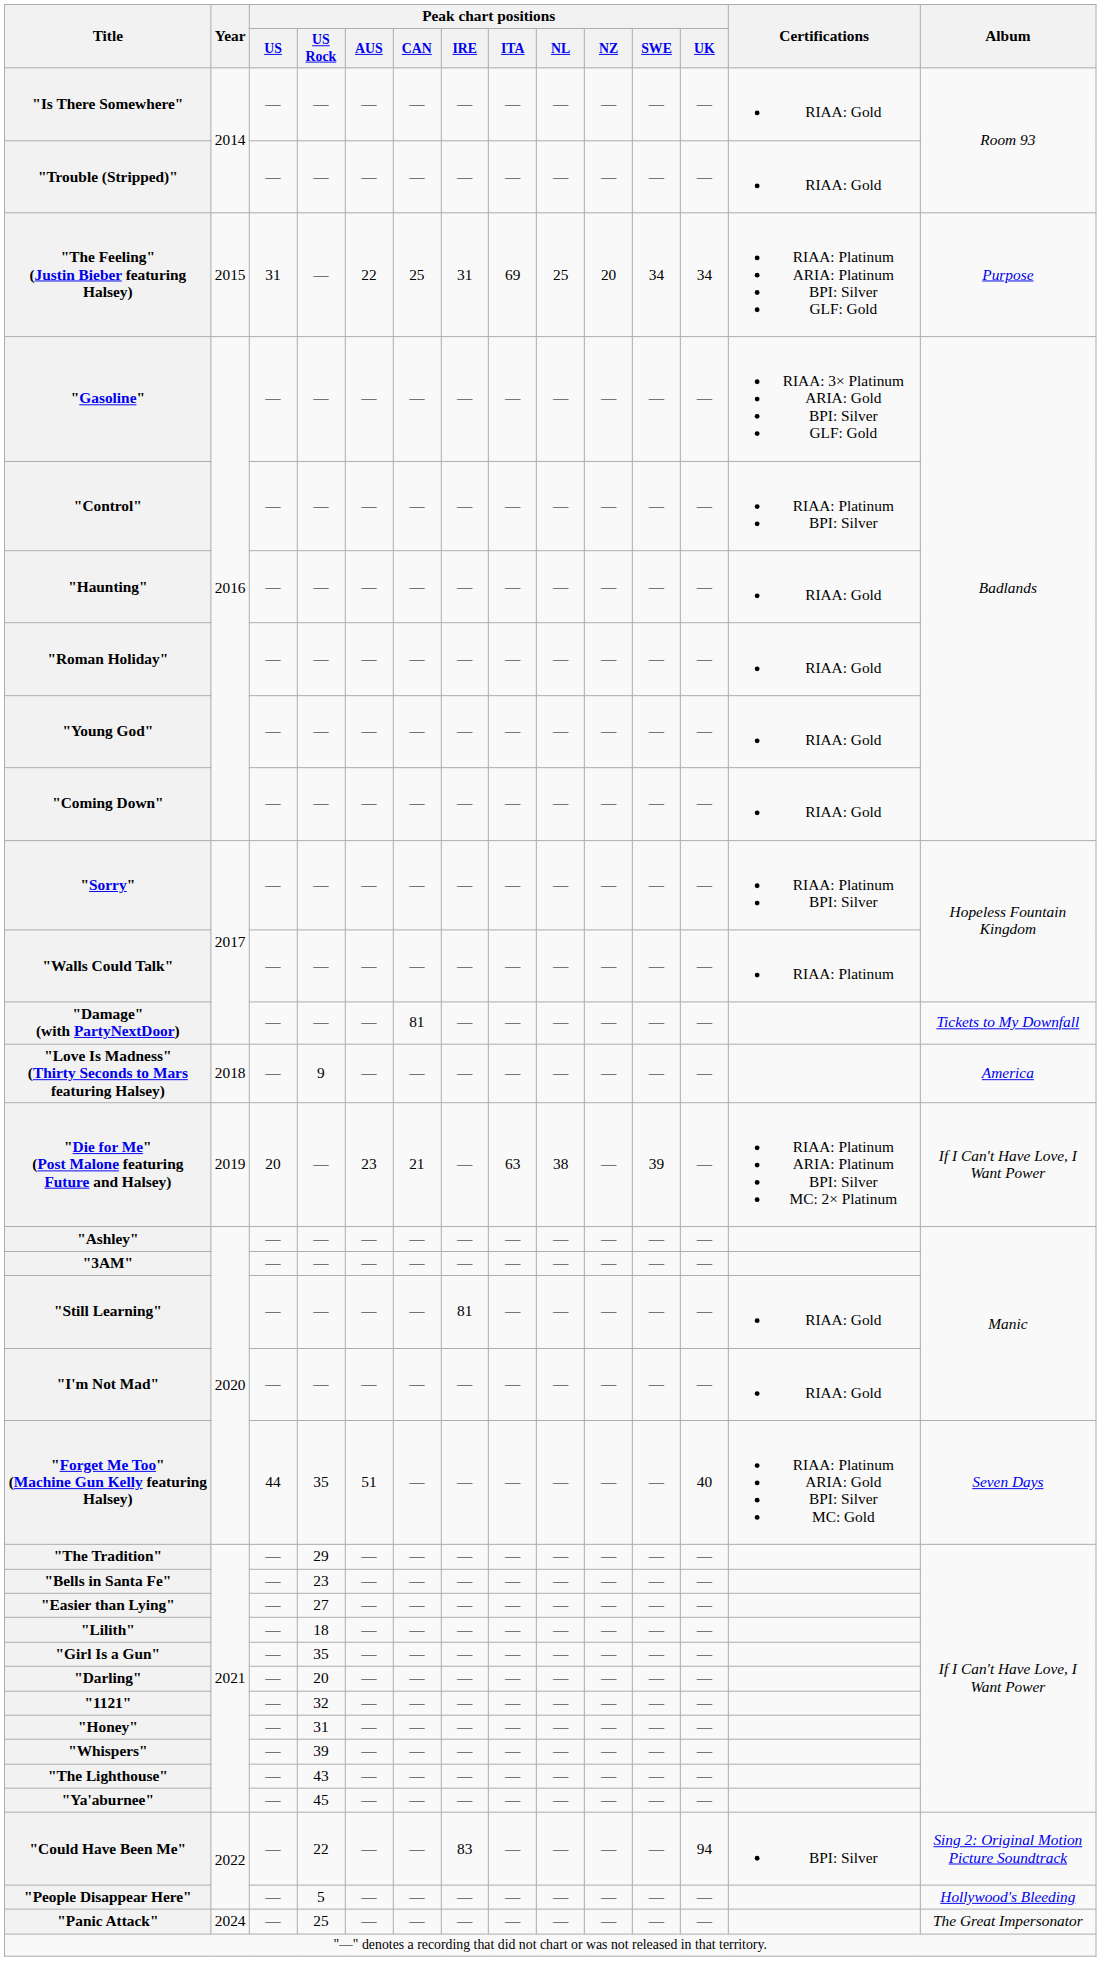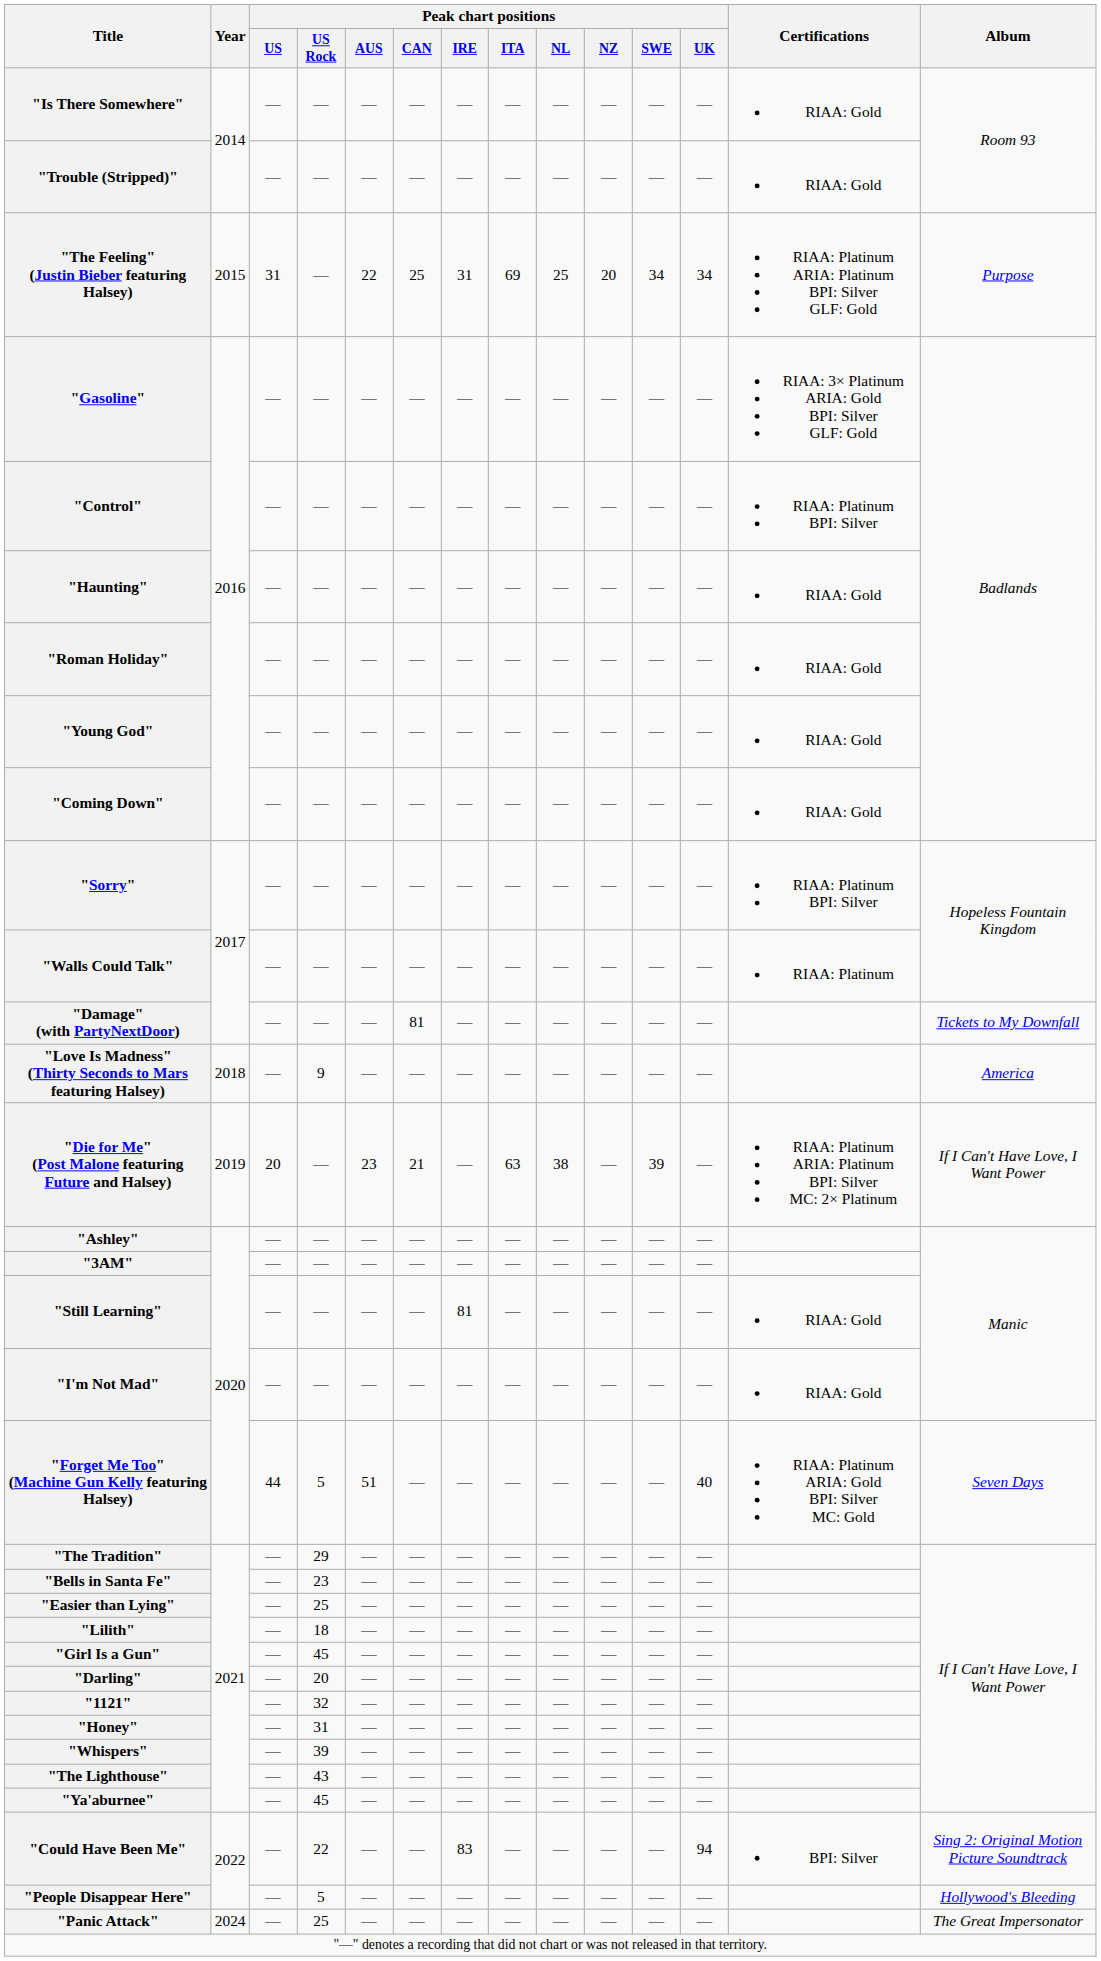"Forget Me Too" (Machine Gun Kelly featuring Halsey) | Peak chart positions / US Rock: 35 -> 5
"Easier than Lying" | Peak chart positions / US Rock: 27 -> 25
"Girl Is a Gun" | Peak chart positions / US Rock: 35 -> 45
